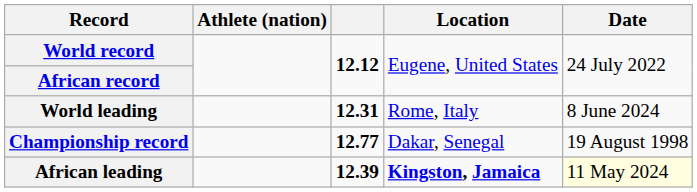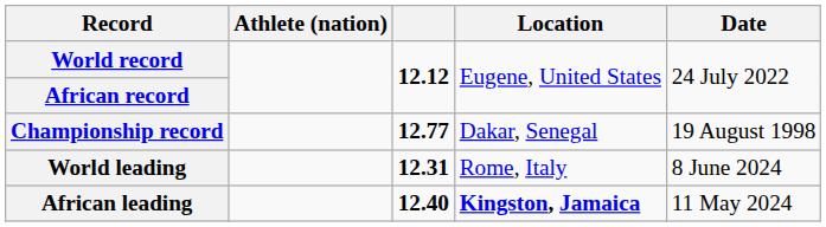rows swapped: Championship record <-> World leading
African leading | column 3: 12.39 -> 12.40
African leading | Date: lightyellow background -> no background
